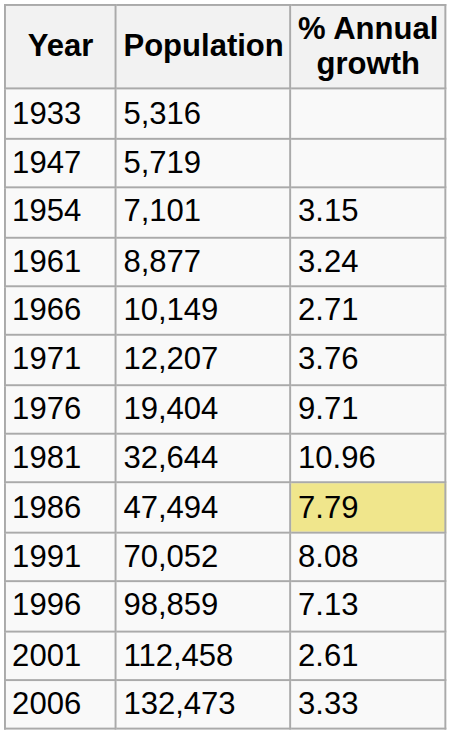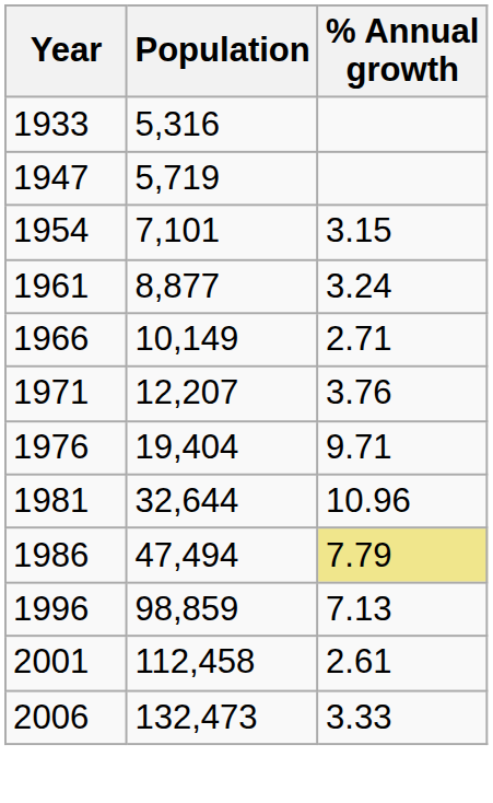- row: 1991 | 70,052 | 8.08
